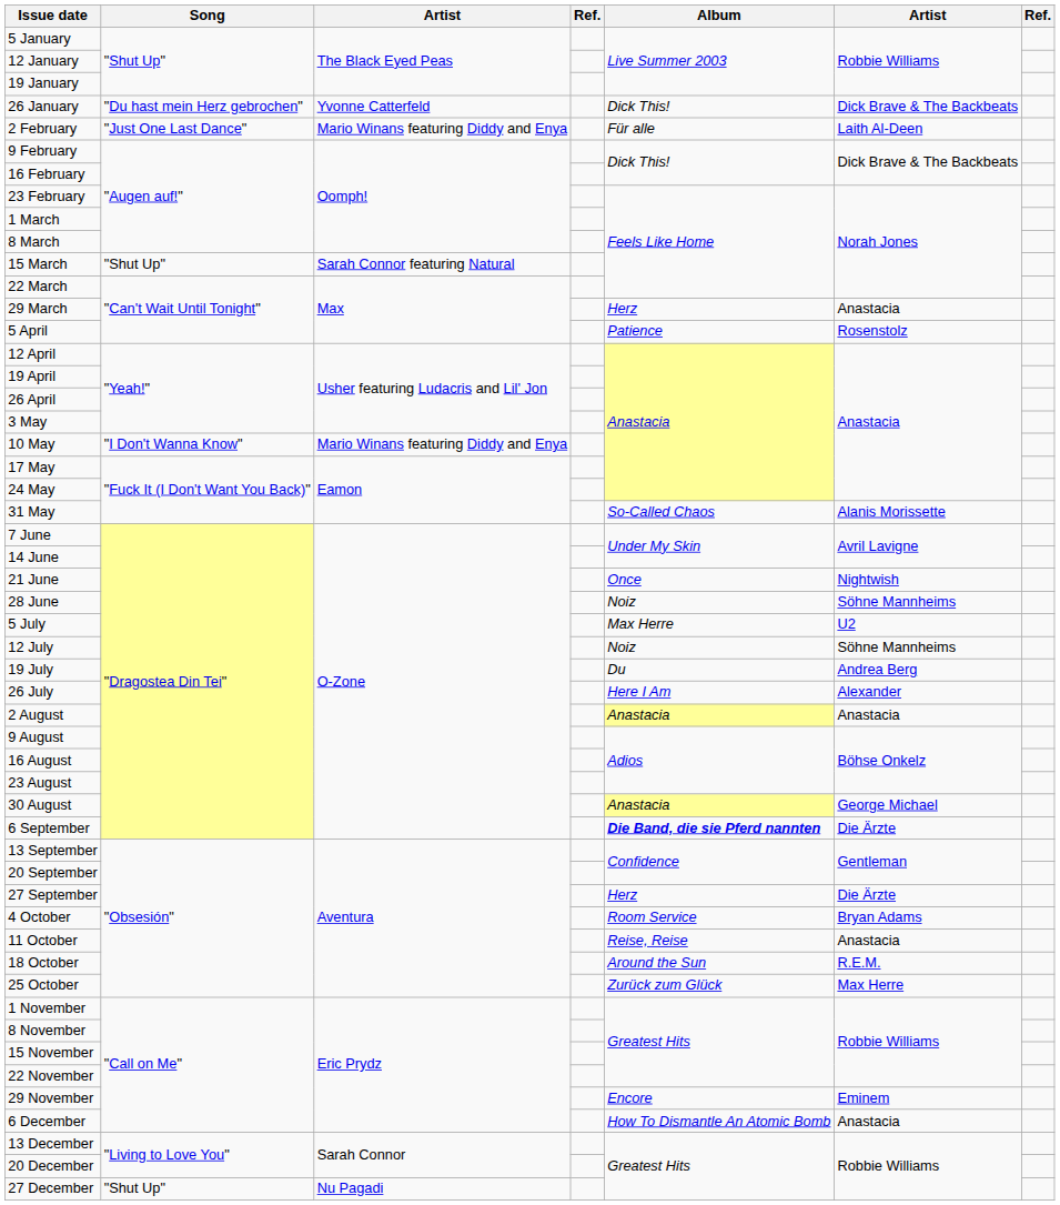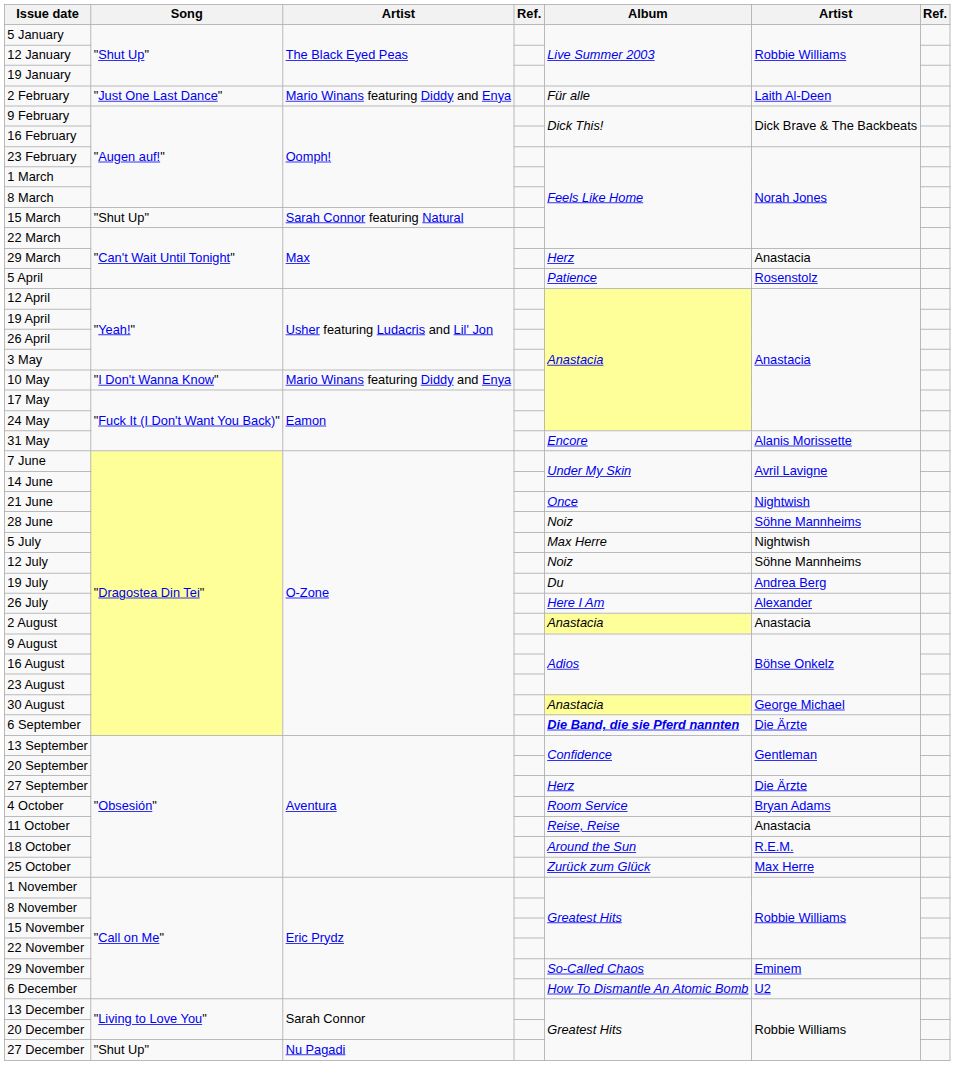- row: 26 January | "Du hast mein Herz gebrochen" | Yvonne Catterfeld | Dick This! | Dick Brave & The Backbeats
31 May | Album: So-Called Chaos -> Encore
5 July | column 6: U2 -> Nightwish
29 November | Album: Encore -> So-Called Chaos
6 December | column 6: Anastacia -> U2
